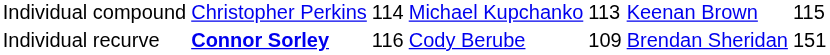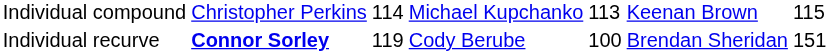Individual recurve | column 3: 116 -> 119
Individual recurve | column 5: 109 -> 100
